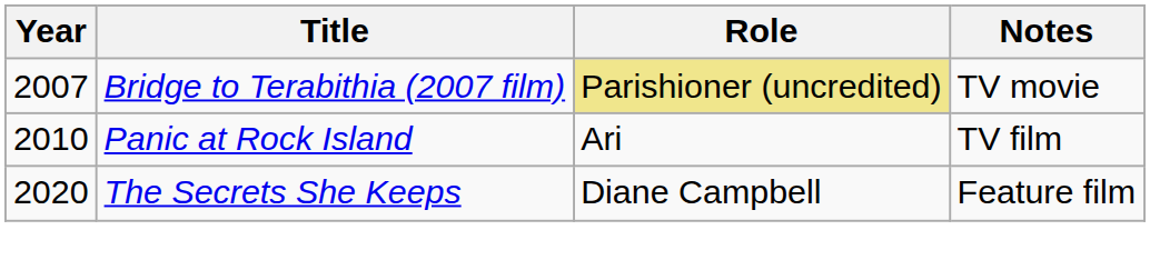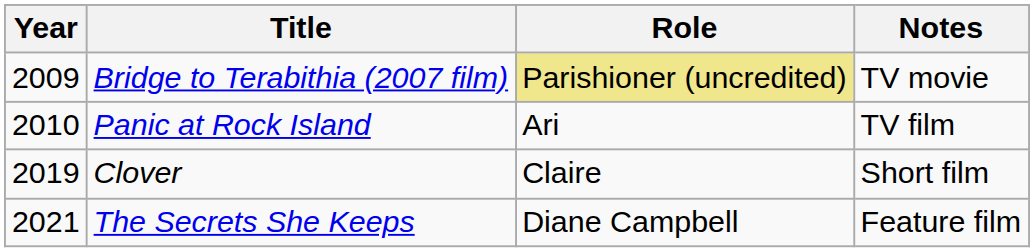Bridge to Terabithia (2007 film) | Year: 2007 -> 2009
+ row: 2019 | Clover | Claire | Short film
The Secrets She Keeps | Year: 2020 -> 2021
